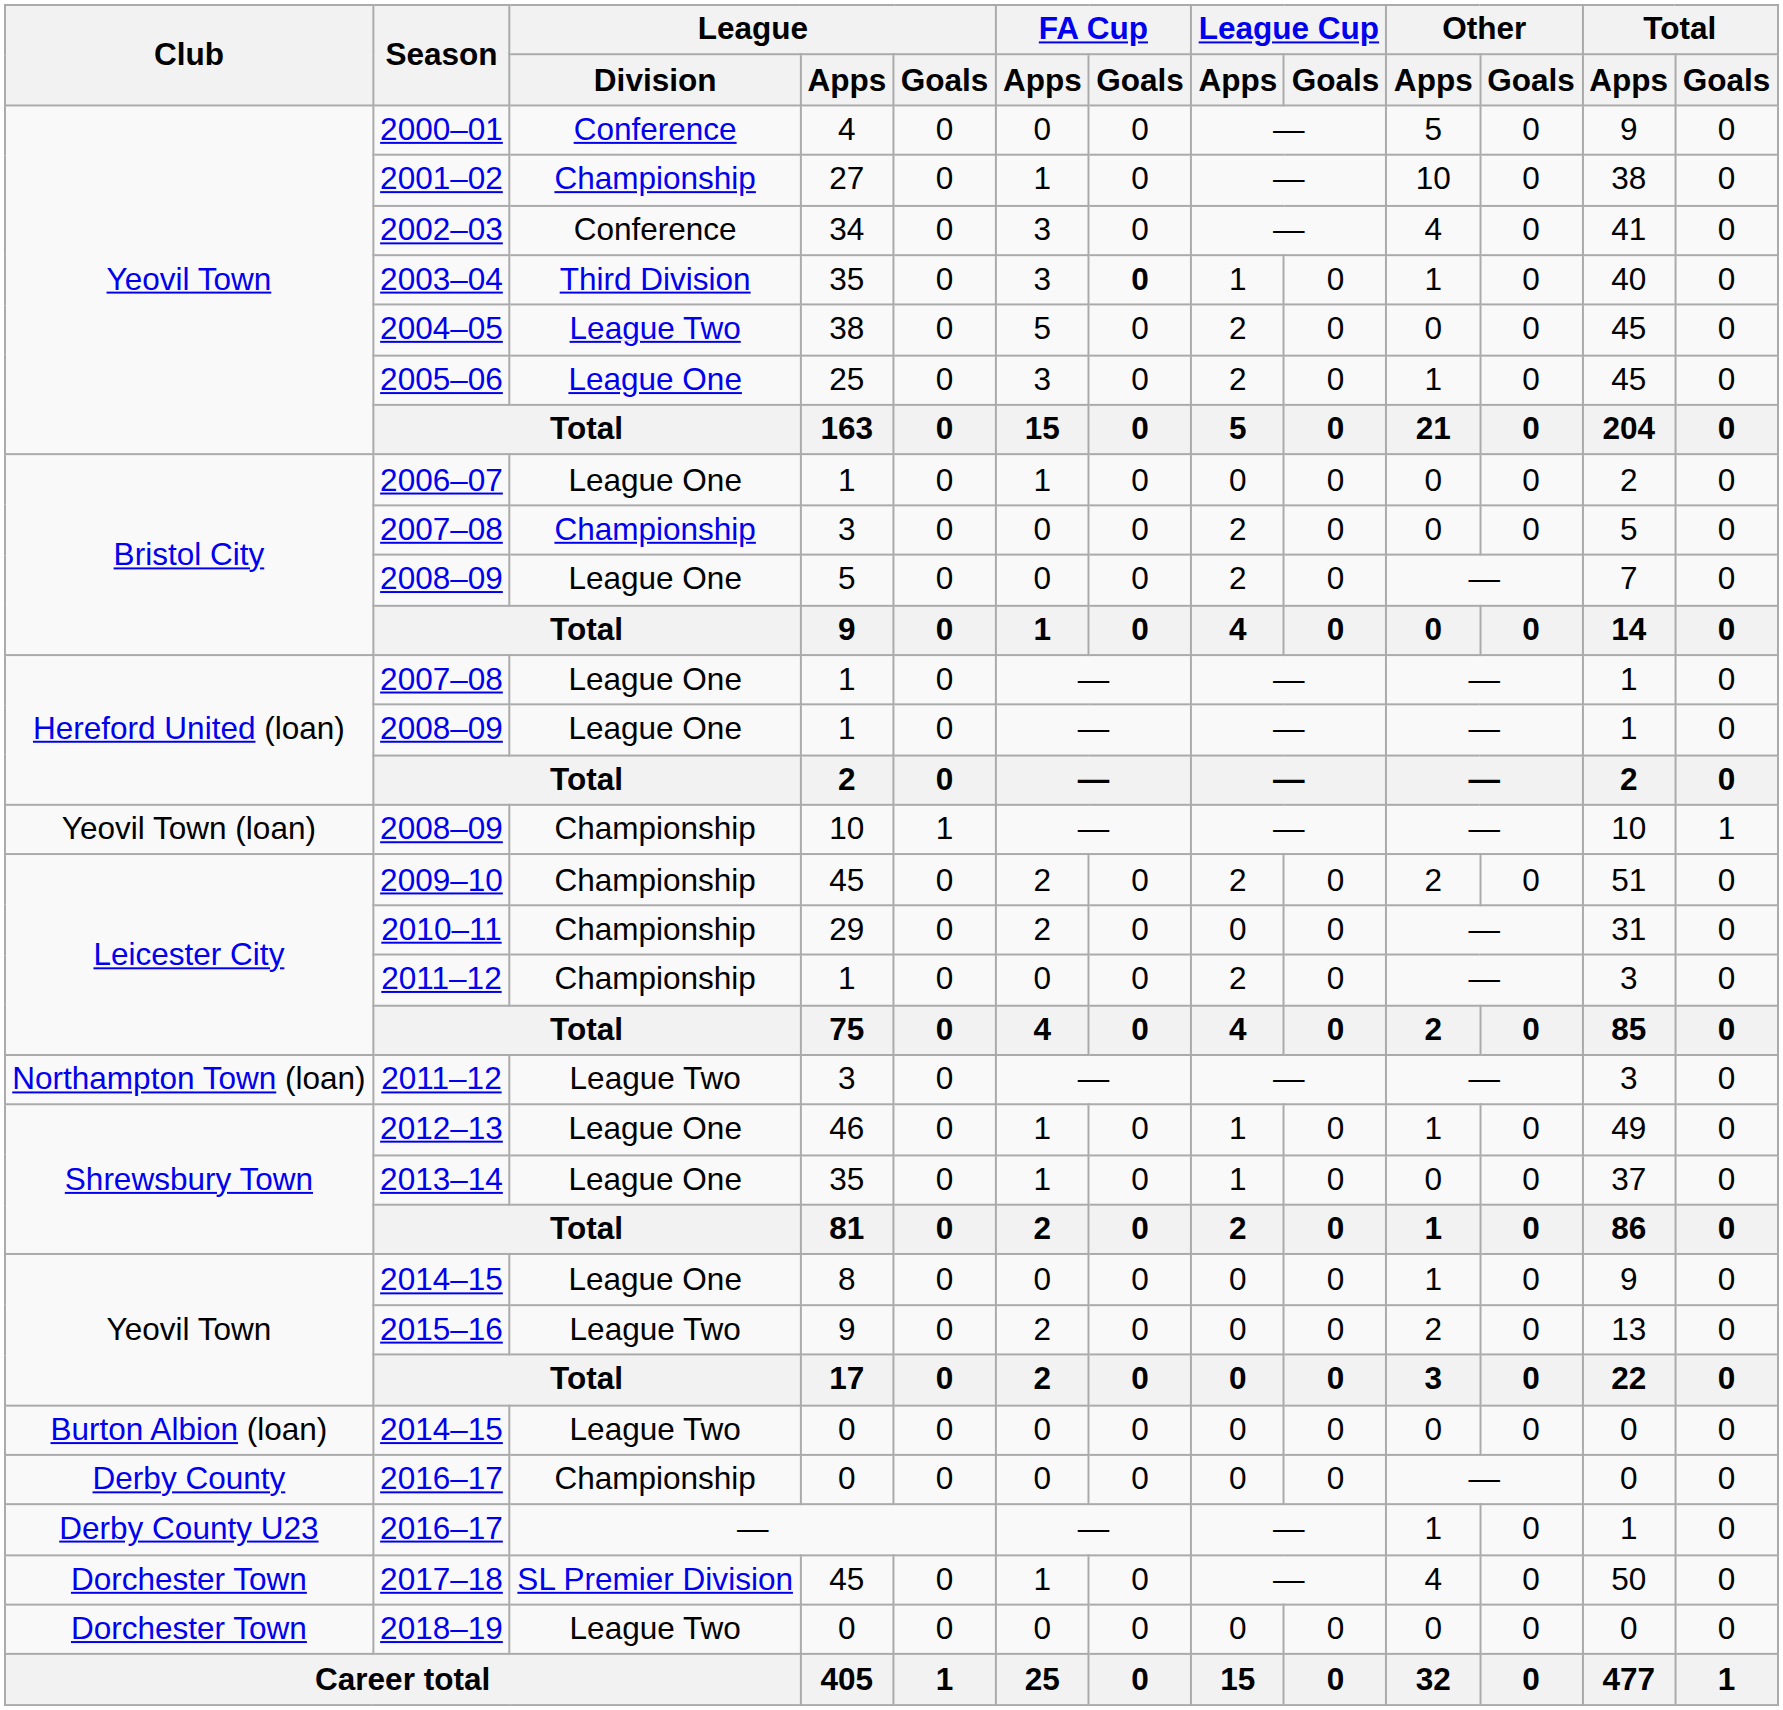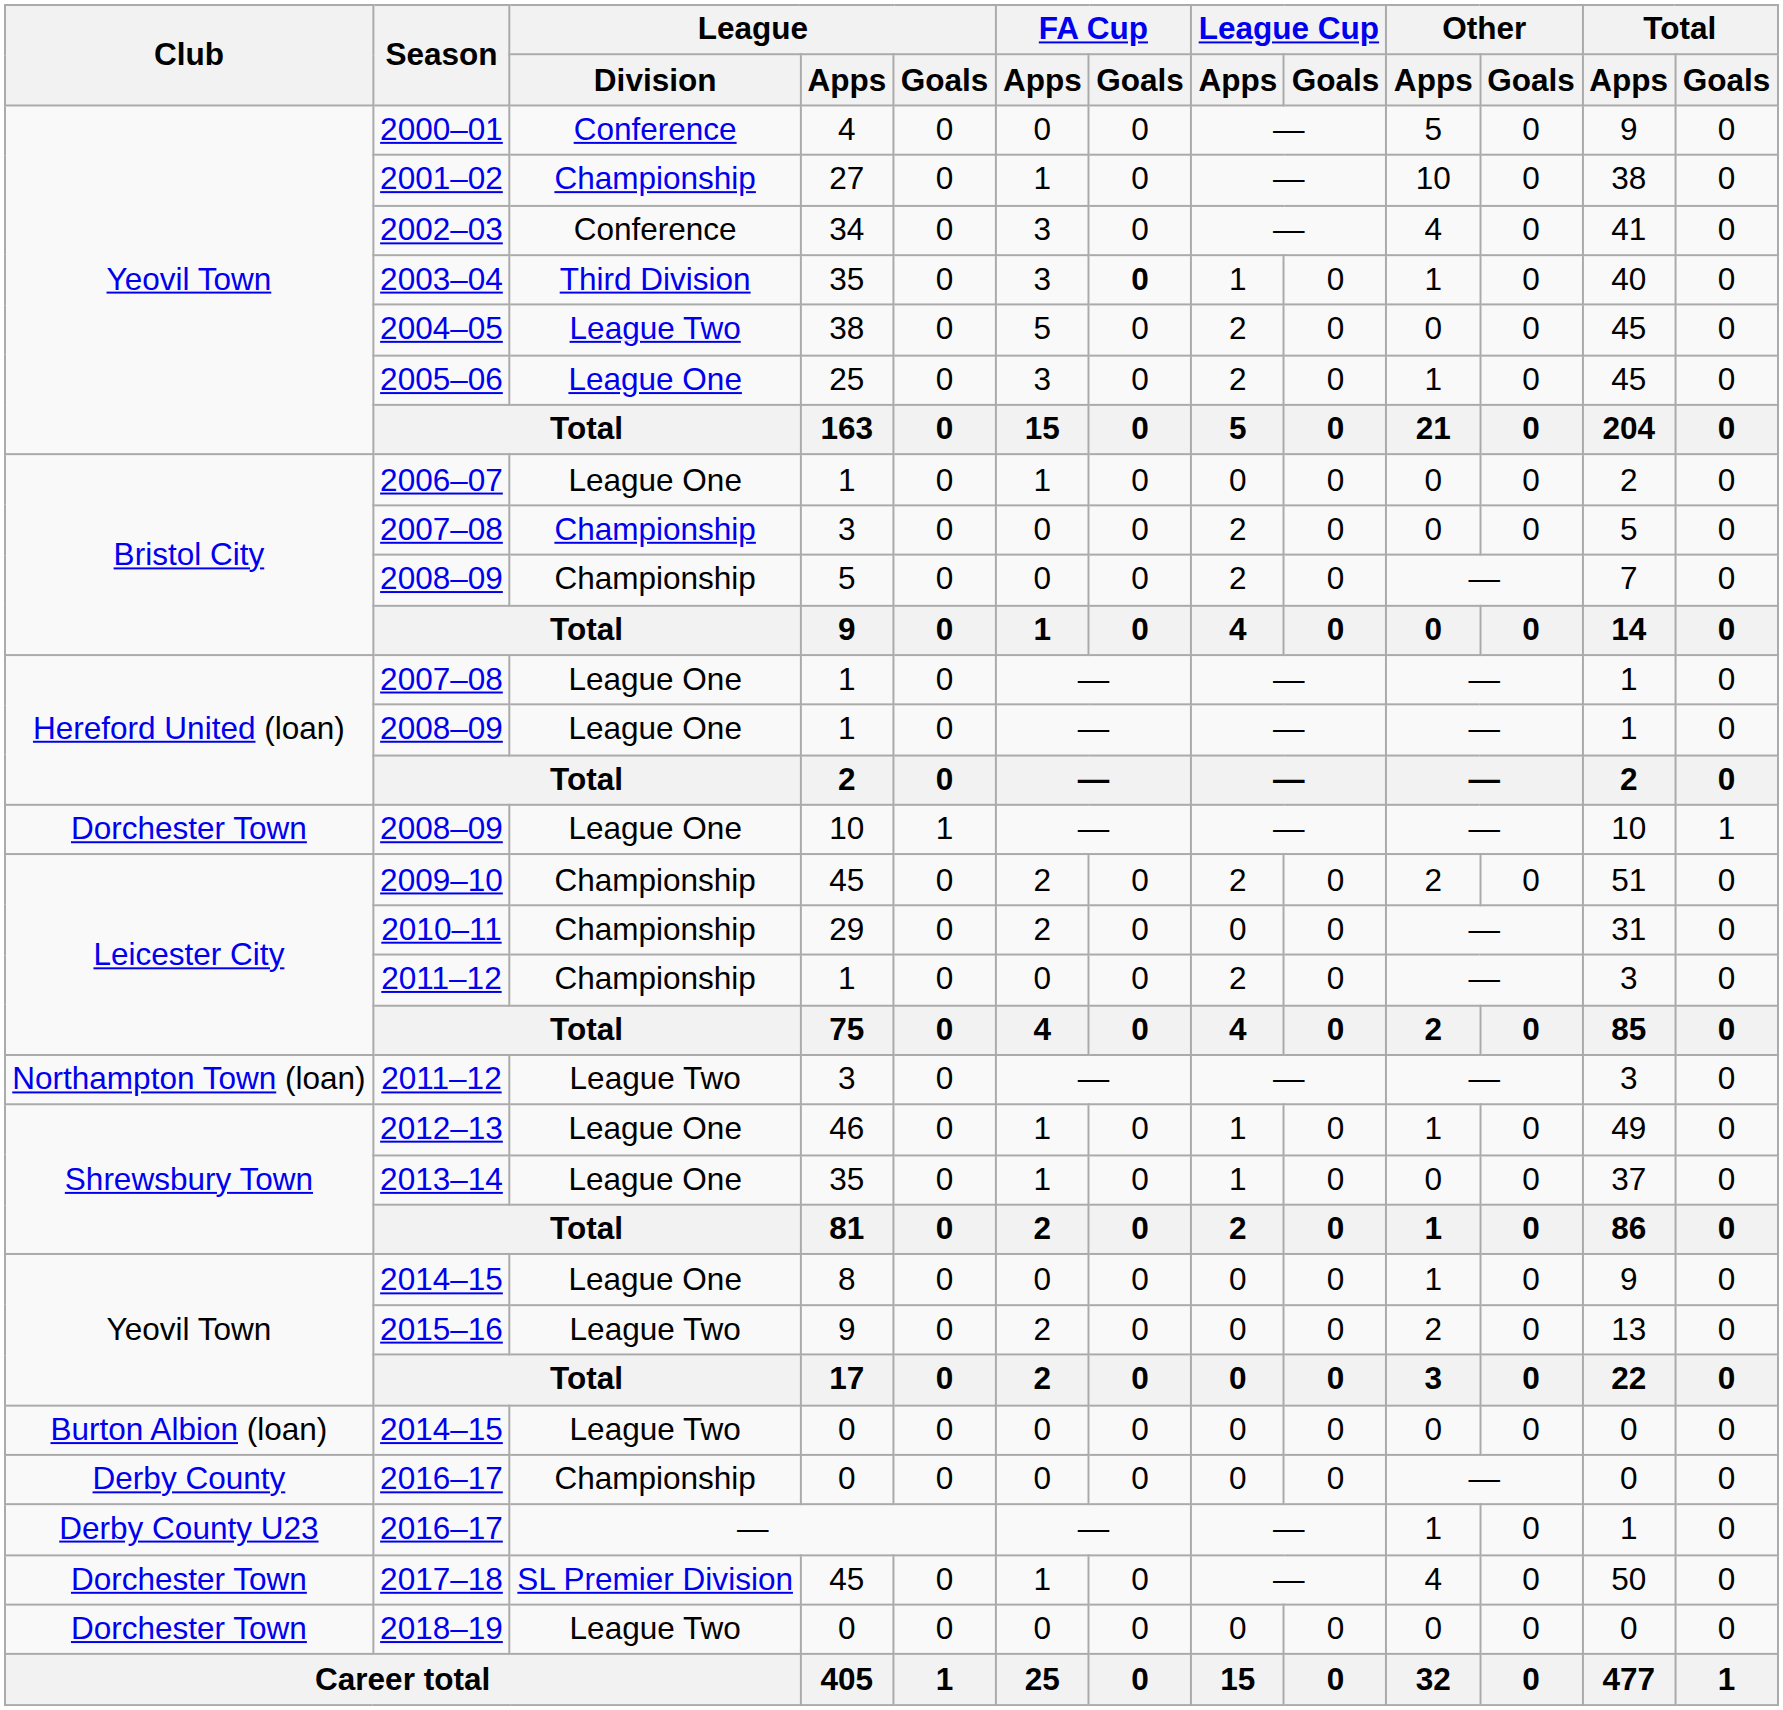2008–09 / 5 | League / Division: League One -> Championship
2008–09 / 10 | Club: Yeovil Town (loan) -> Dorchester Town
2008–09 / 10 | League / Division: Championship -> League One
